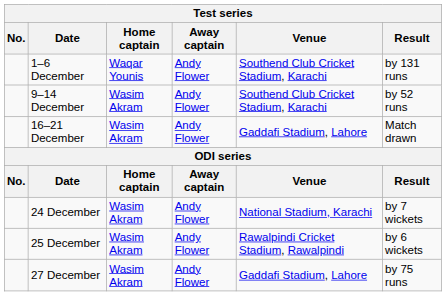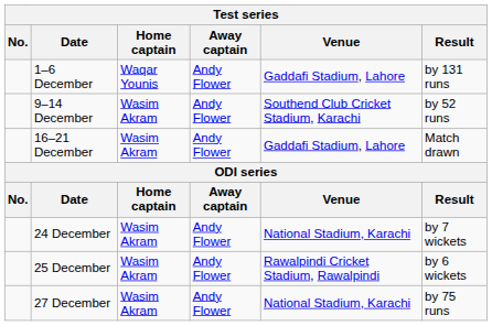1–6 December | Venue: Southend Club Cricket Stadium, Karachi -> Gaddafi Stadium, Lahore
27 December | Venue: Gaddafi Stadium, Lahore -> National Stadium, Karachi
